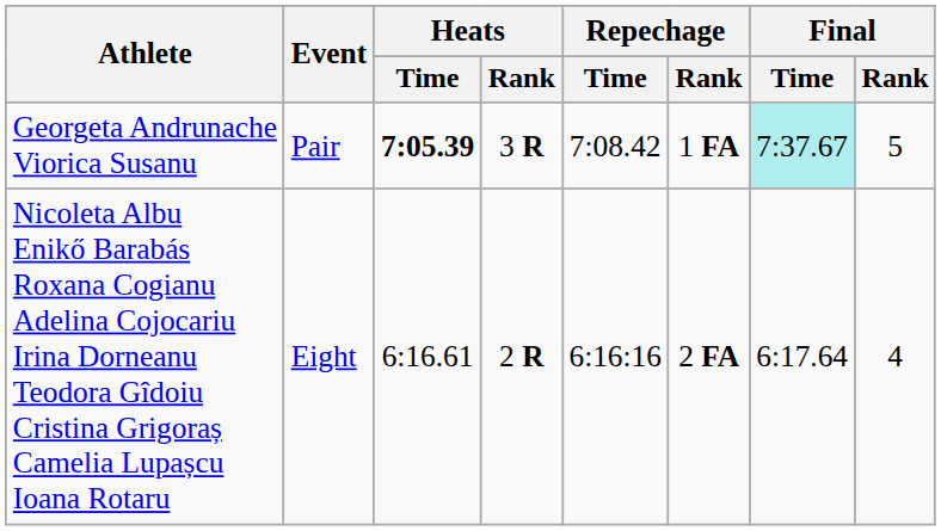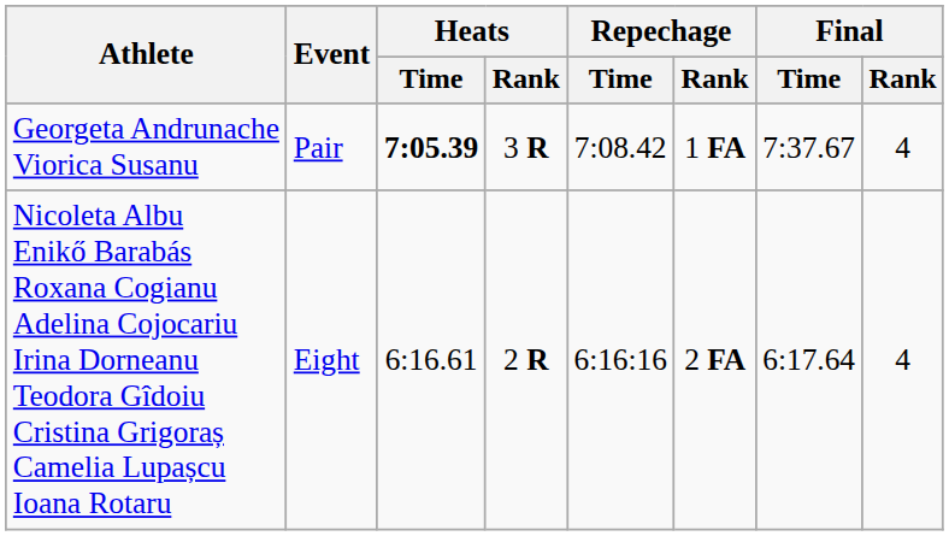Georgeta Andrunache Viorica Susanu | Final / Time: paleturquoise background -> no background
Georgeta Andrunache Viorica Susanu | Final / Rank: 5 -> 4
